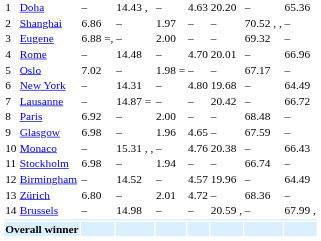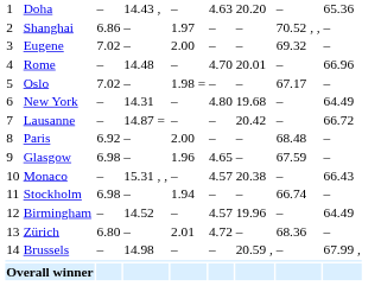Eugene | column 3: 6.88 =, -> 7.02
Monaco | column 6: 4.76 -> 4.57
